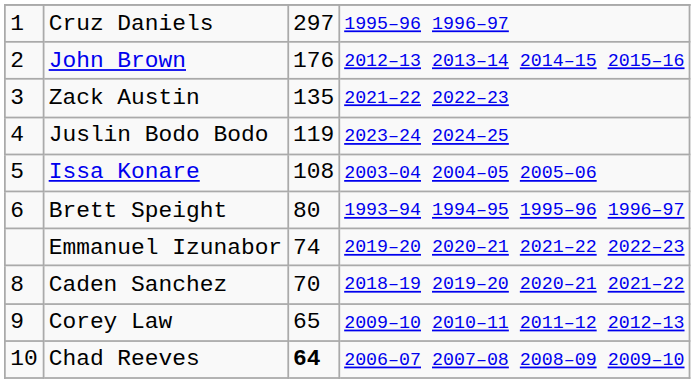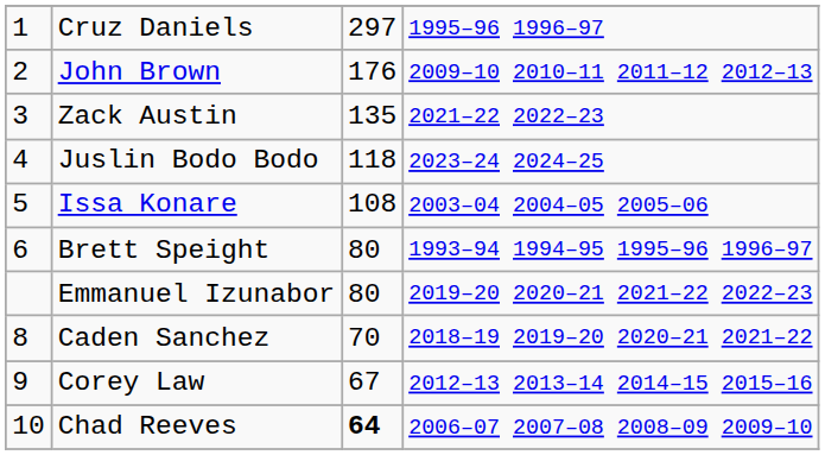John Brown | column 4: 2012–13 2013–14 2014–15 2015–16 -> 2009–10 2010–11 2011–12 2012–13
Juslin Bodo Bodo | column 3: 119 -> 118
Emmanuel Izunabor | column 3: 74 -> 80
Corey Law | column 3: 65 -> 67
Corey Law | column 4: 2009–10 2010–11 2011–12 2012–13 -> 2012–13 2013–14 2014–15 2015–16
